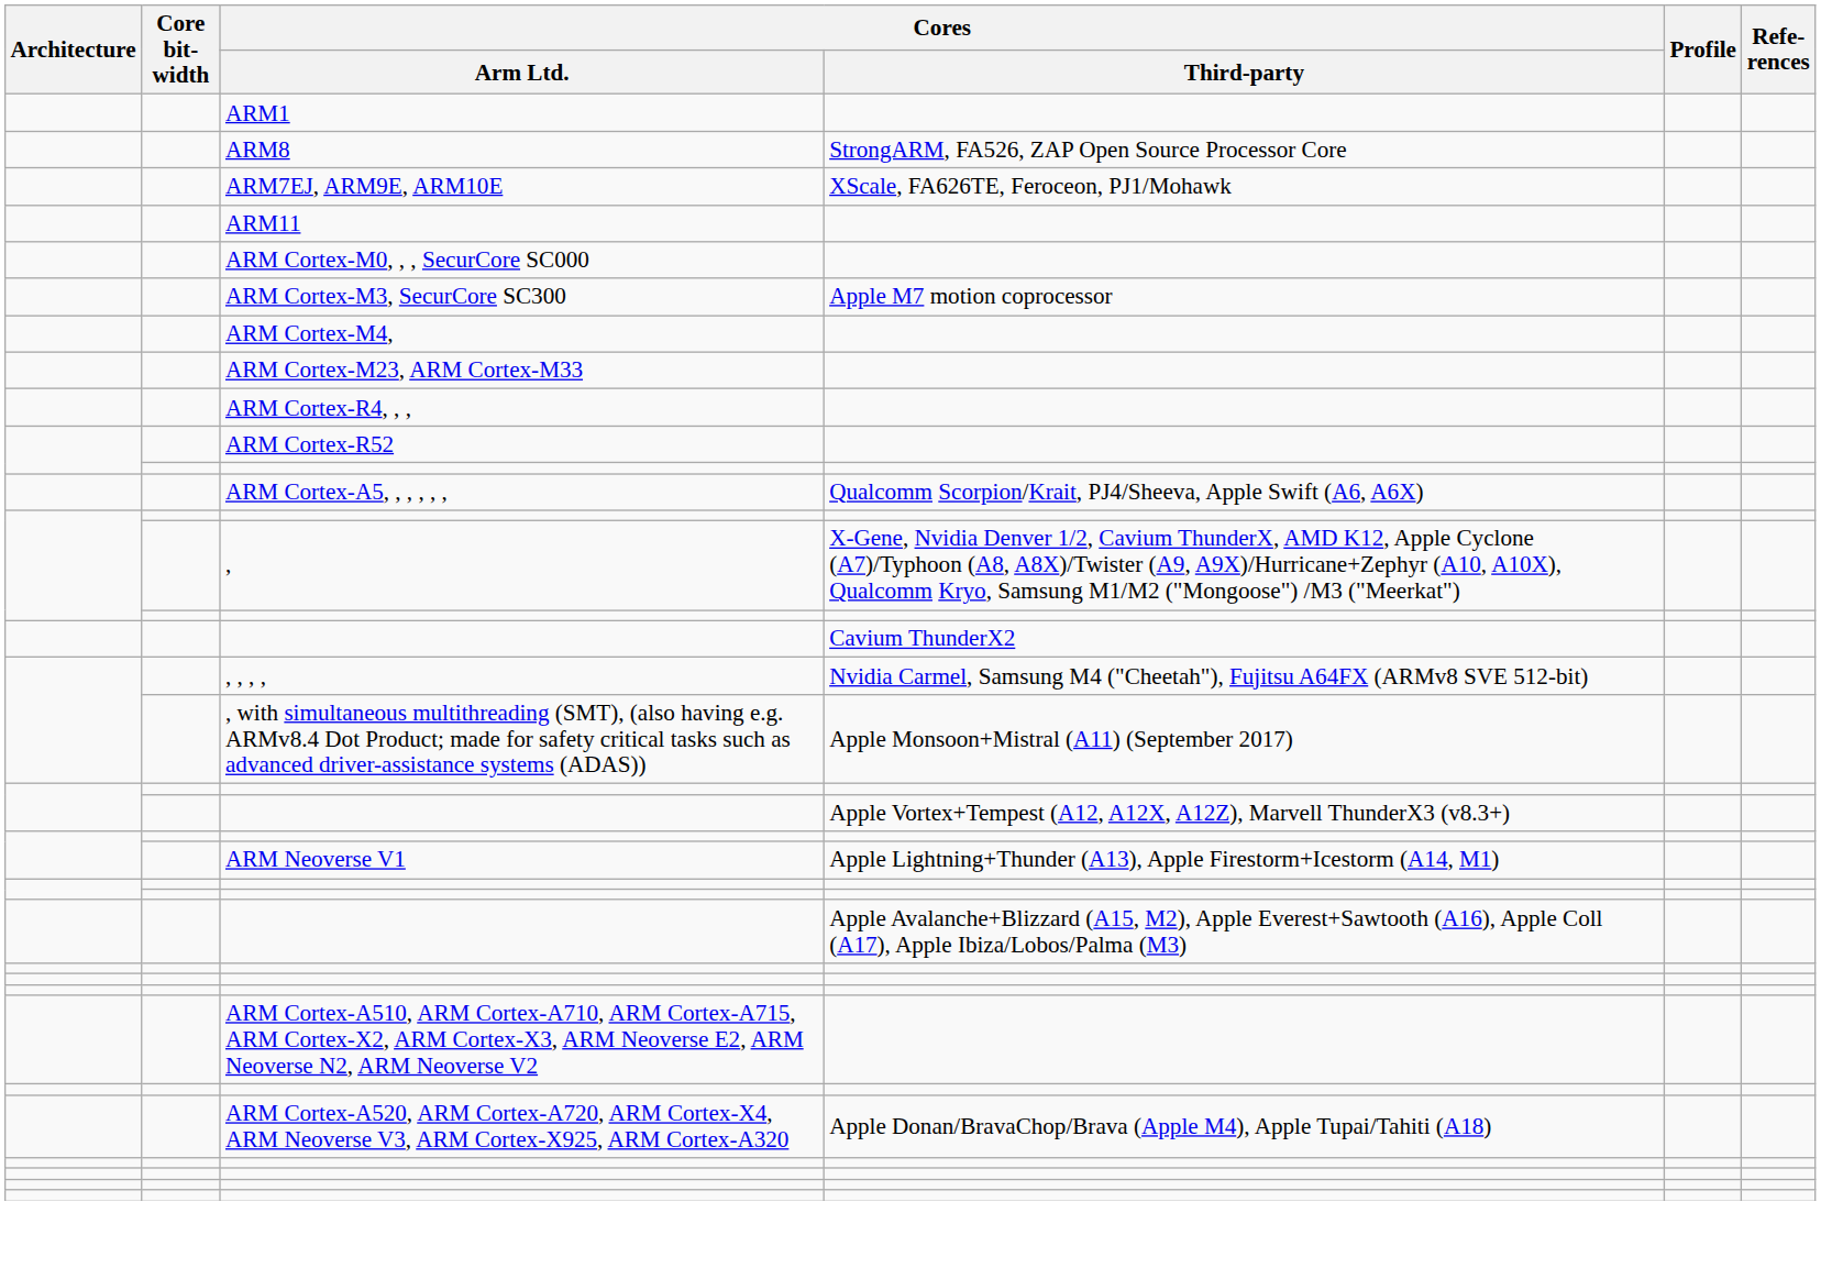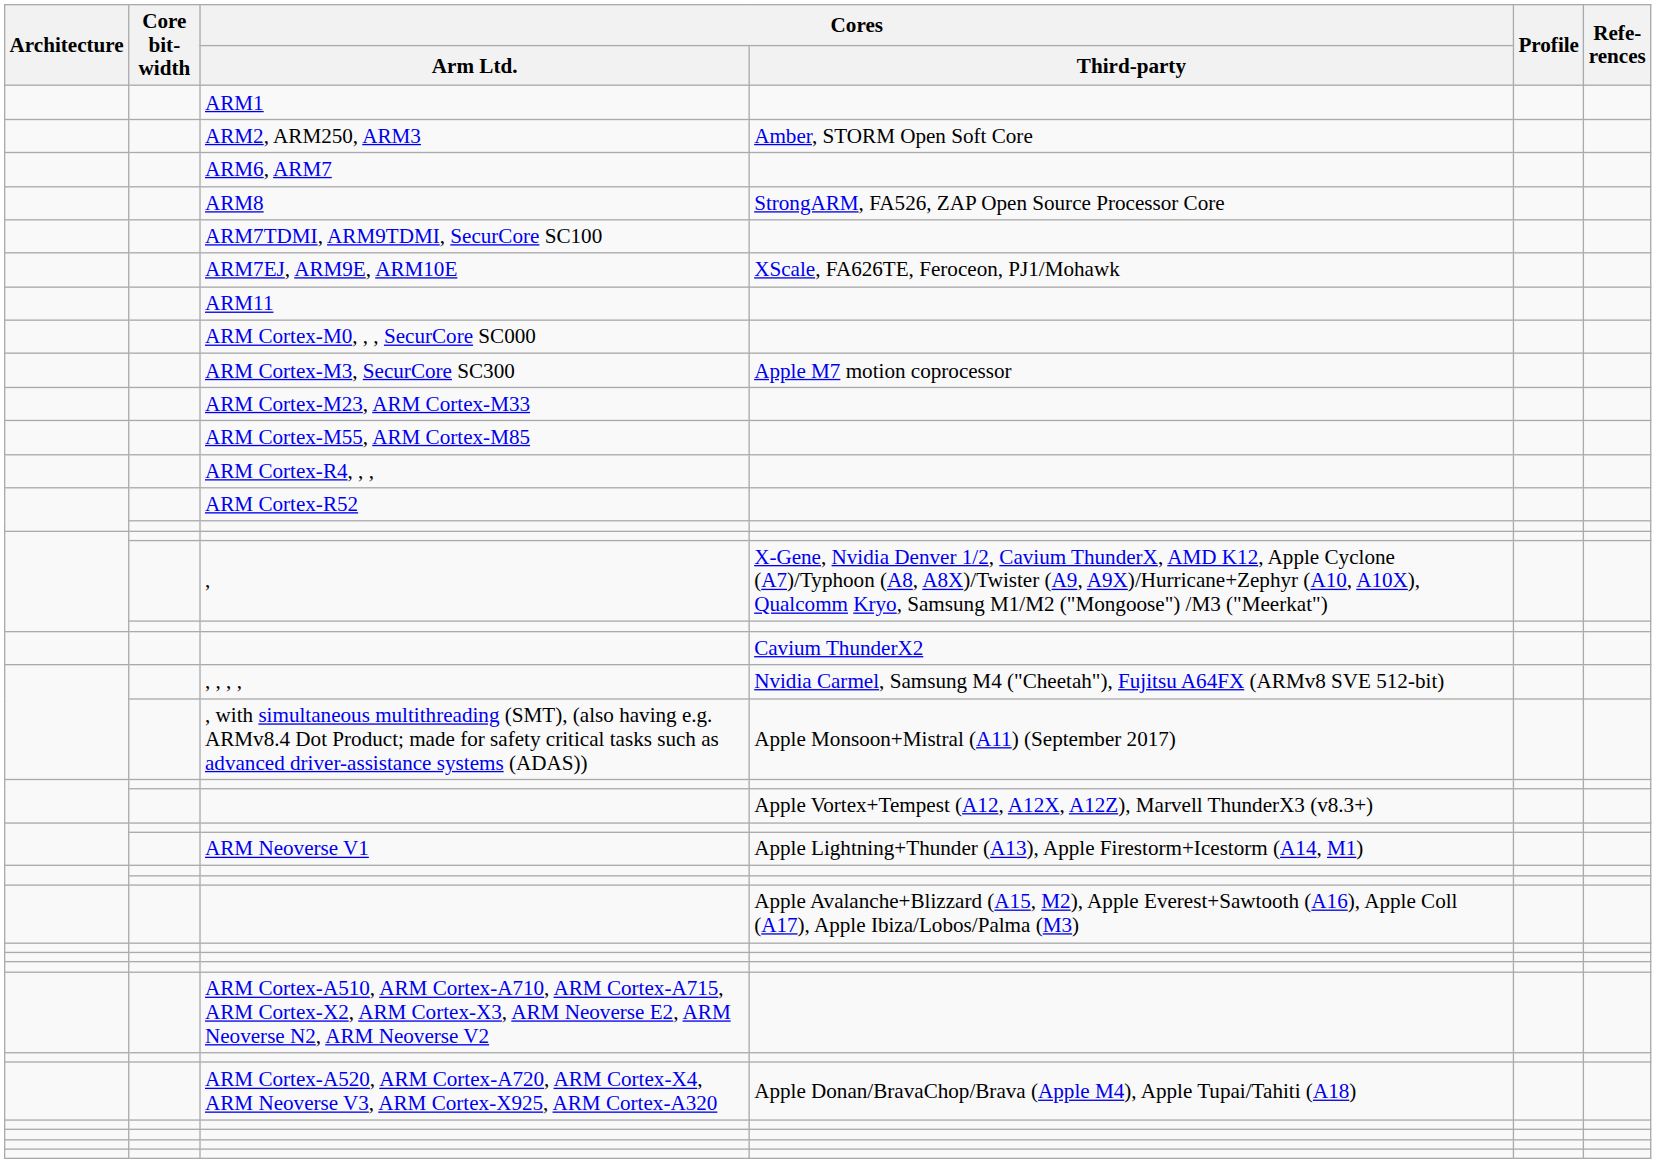+ row: ARM2, ARM250, ARM3 | Amber, STORM Open Soft Core
+ row: ARM6, ARM7
+ row: ARM7TDMI, ARM9TDMI, SecurCore SC100
- row: ARM Cortex-M4,
+ row: ARM Cortex-M55, ARM Cortex-M85
- row: ARM Cortex-A5, , , , , , | Qualcomm Scorpion/Krait, PJ4/Sheeva, Apple Swift (A6, A6X)
